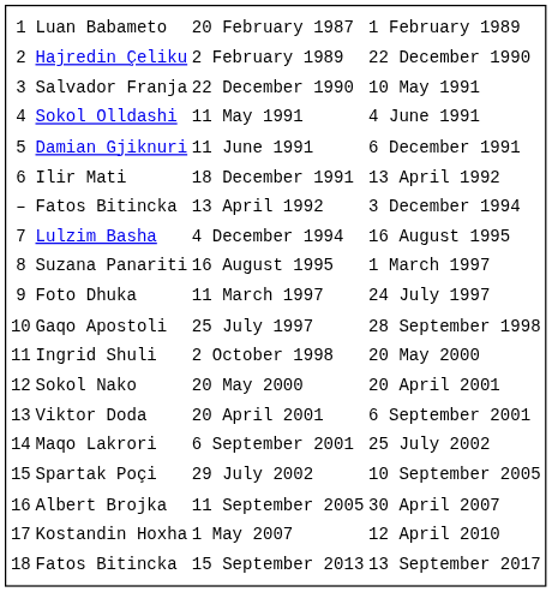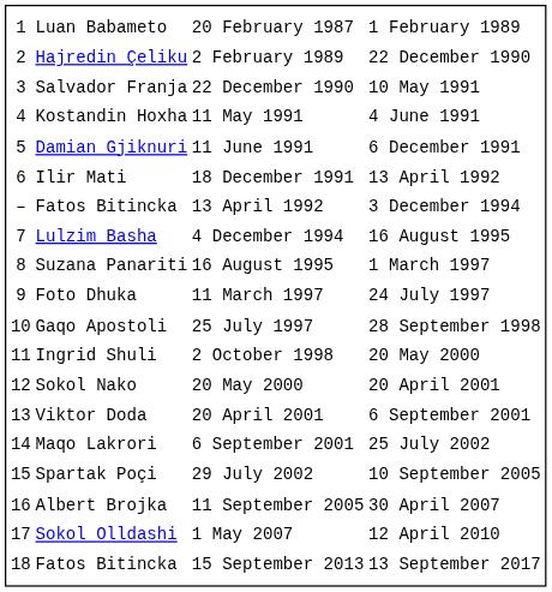11 May 1991 | column 2: Sokol Olldashi -> Kostandin Hoxha
1 May 2007 | column 2: Kostandin Hoxha -> Sokol Olldashi
